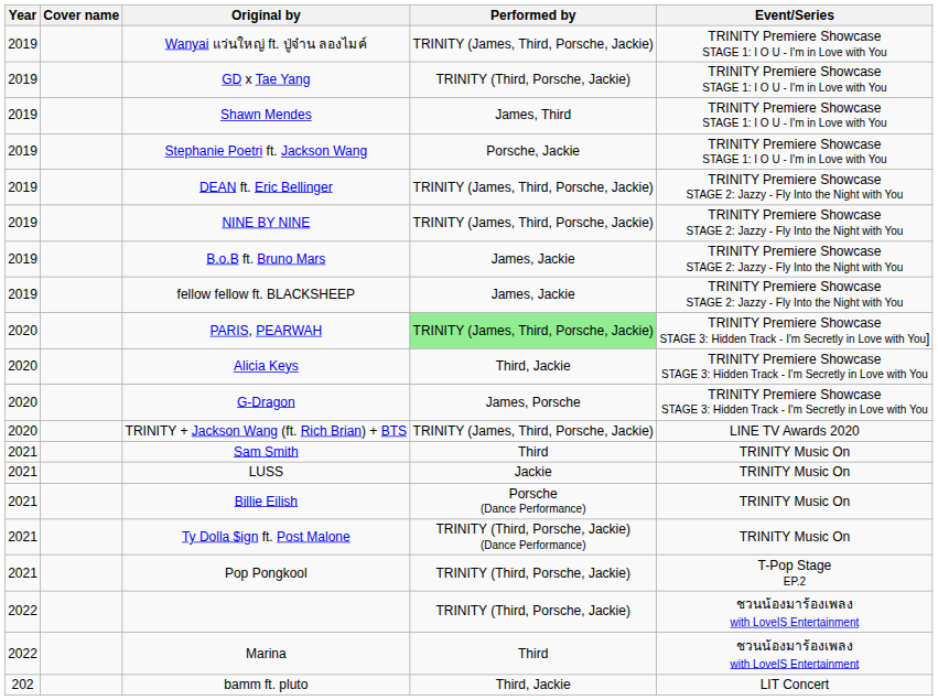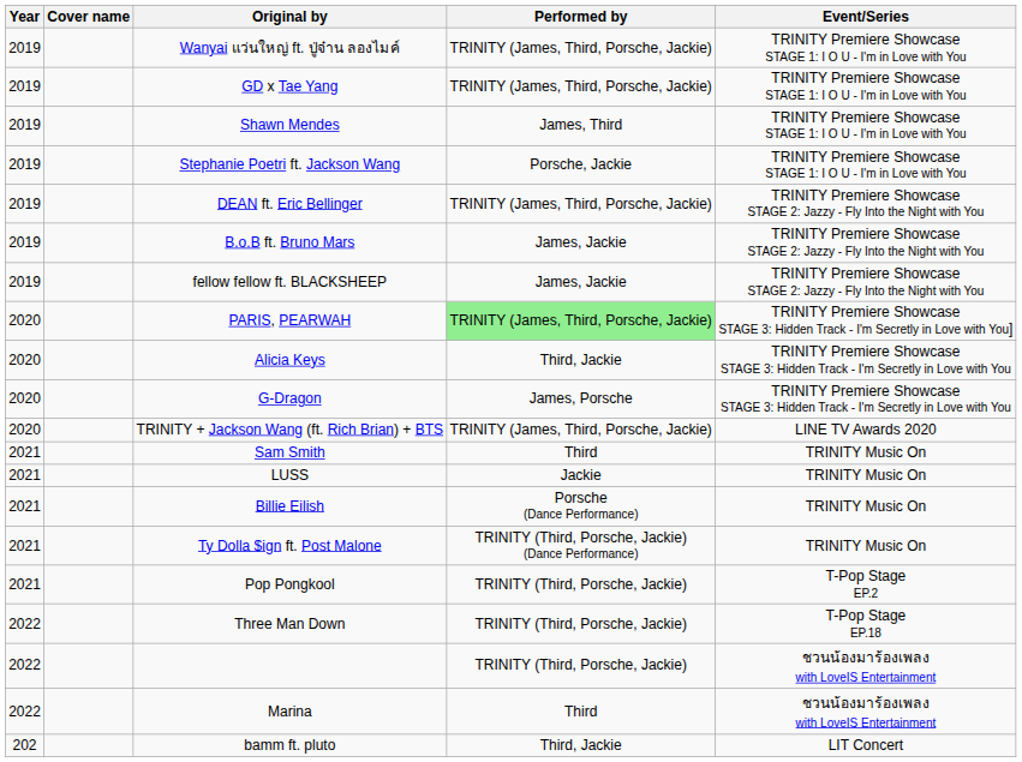GD x Tae Yang | Performed by: TRINITY (Third, Porsche, Jackie) -> TRINITY (James, Third, Porsche, Jackie)
- row: 2019 | NINE BY NINE | TRINITY (James, Third, Porsche, Jackie) | TRINITY Premiere Showcase STAGE 2: Jazzy - Fly Into the Night with You
+ row: 2022 | Three Man Down | TRINITY (Third, Porsche, Jackie) | T-Pop Stage EP.18
